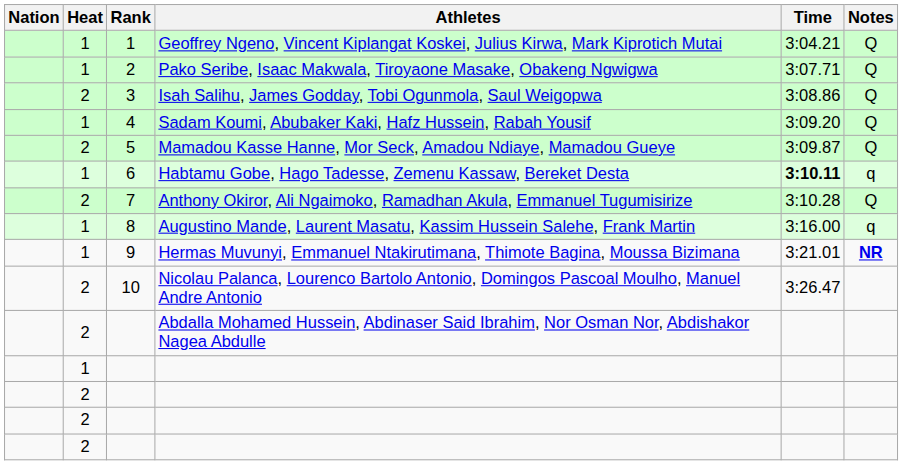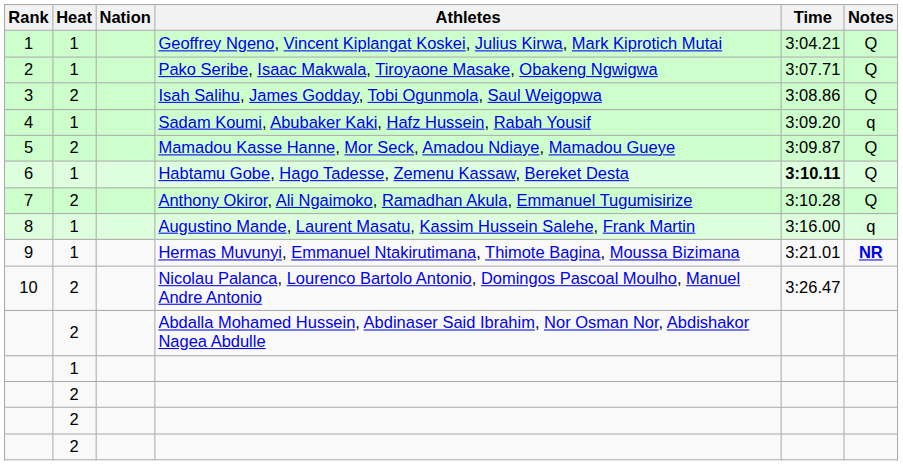columns swapped: Rank <-> Nation
Sadam Koumi, Abubaker Kaki, Hafz Hussein, Rabah Yousif | Notes: Q -> q
Habtamu Gobe, Hago Tadesse, Zemenu Kassaw, Bereket Desta | Notes: q -> Q
